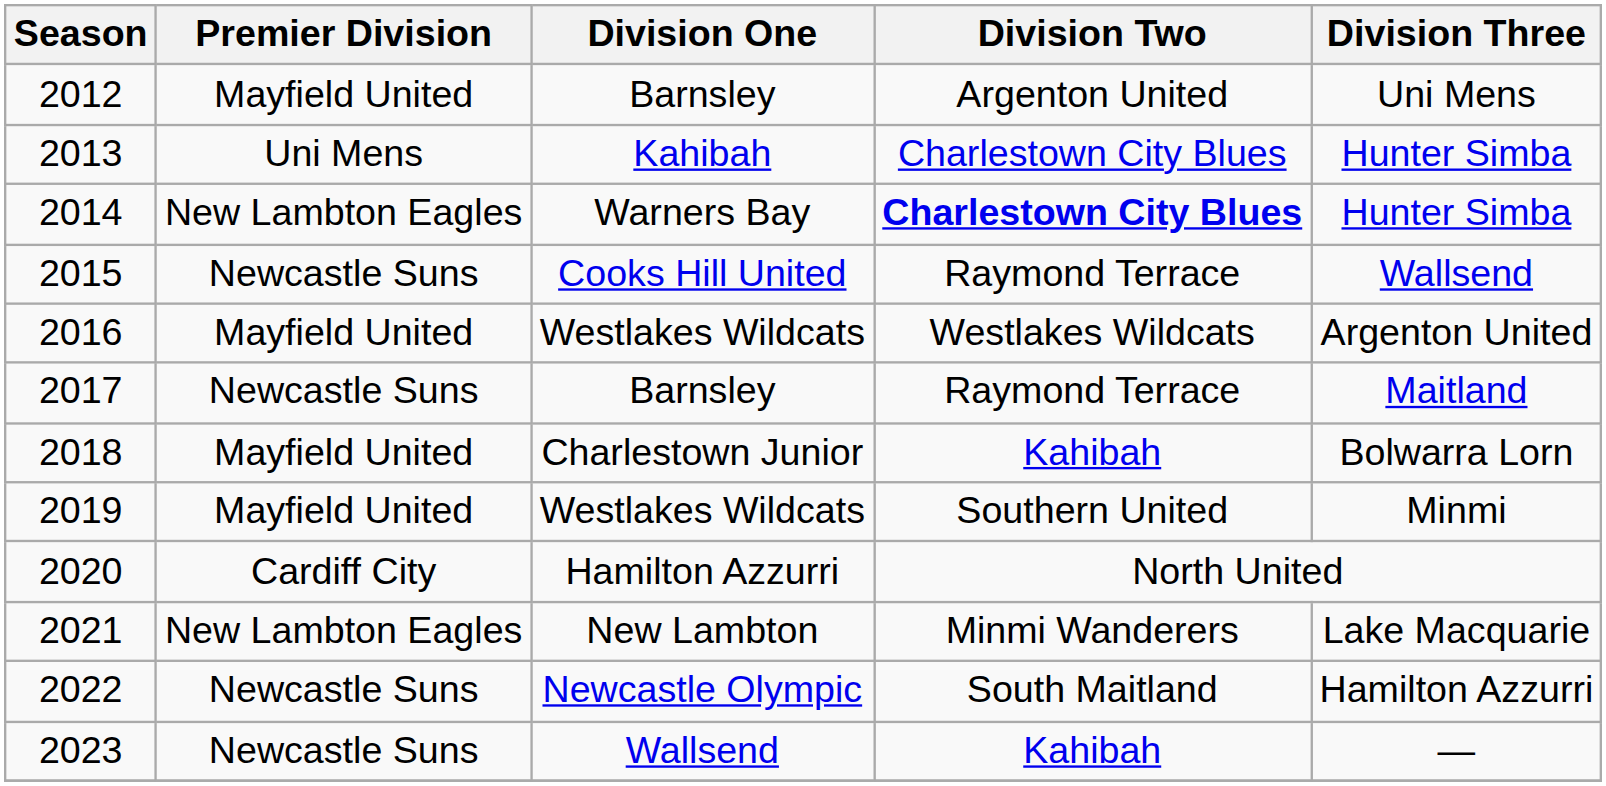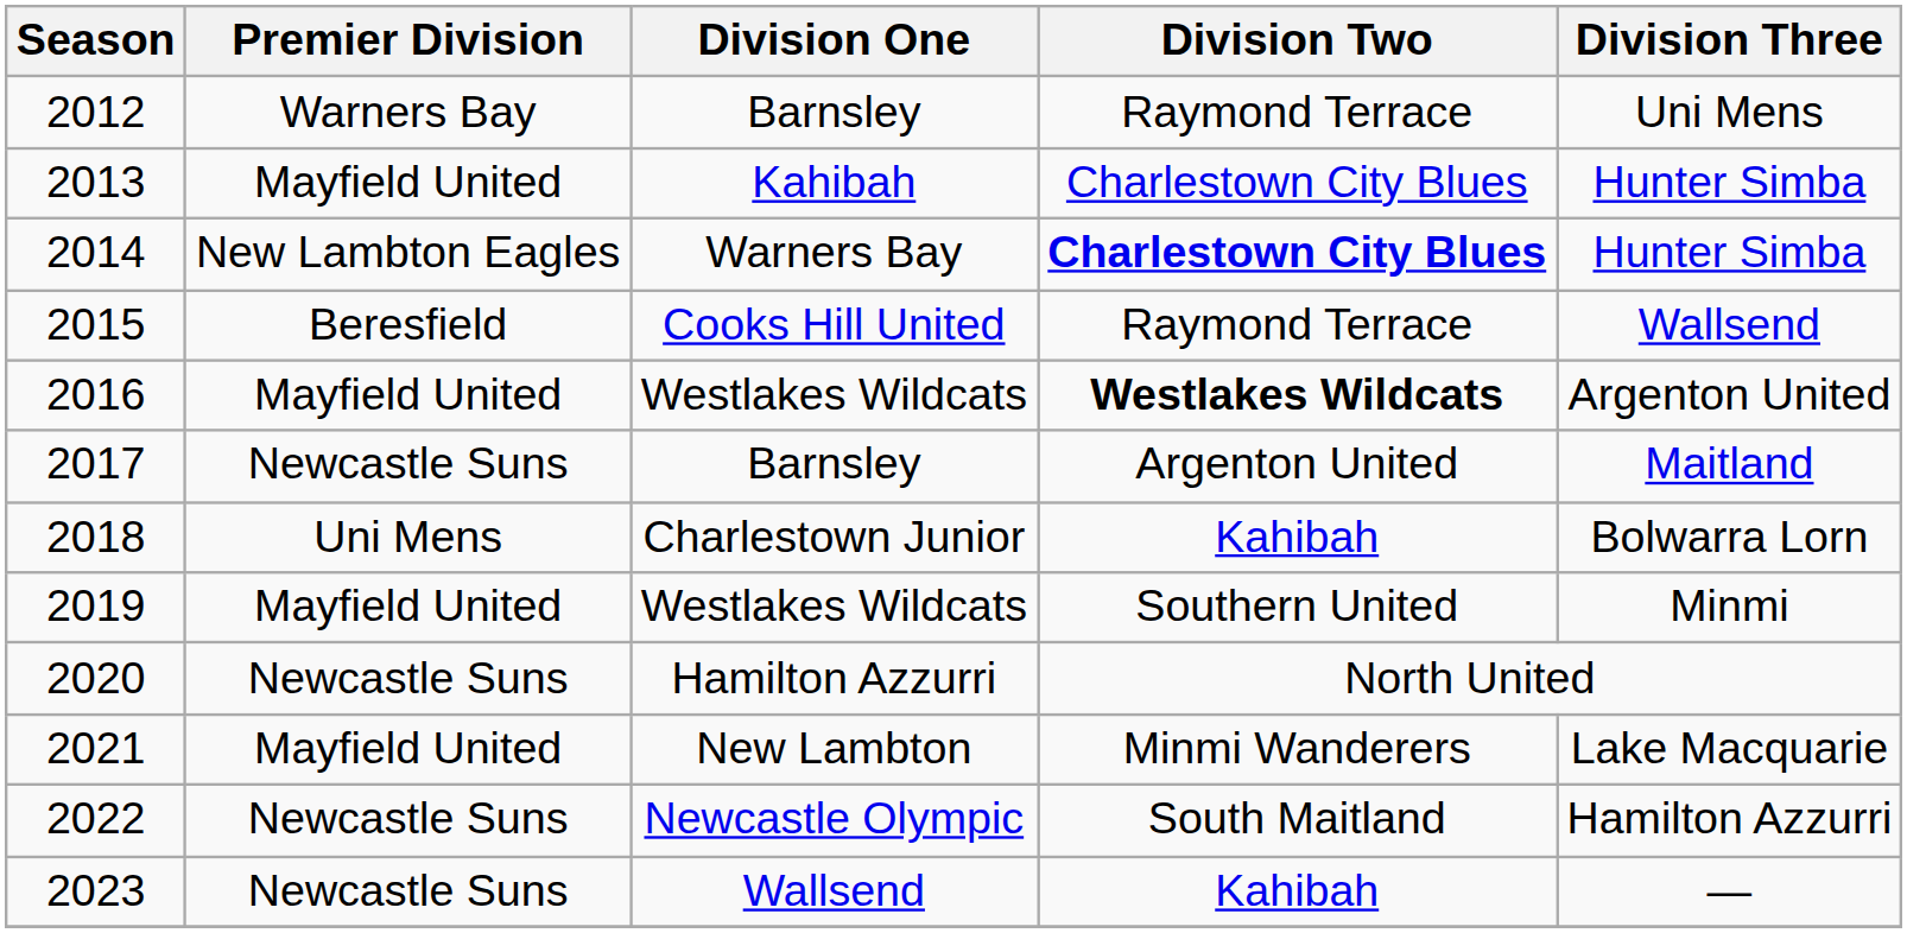2012 | Premier Division: Mayfield United -> Warners Bay
2012 | Division Two: Argenton United -> Raymond Terrace
2013 | Premier Division: Uni Mens -> Mayfield United
2015 | Premier Division: Newcastle Suns -> Beresfield
2016 | Division Two: normal -> bold
2017 | Division Two: Raymond Terrace -> Argenton United
2018 | Premier Division: Mayfield United -> Uni Mens
2020 | Premier Division: Cardiff City -> Newcastle Suns
2021 | Premier Division: New Lambton Eagles -> Mayfield United
